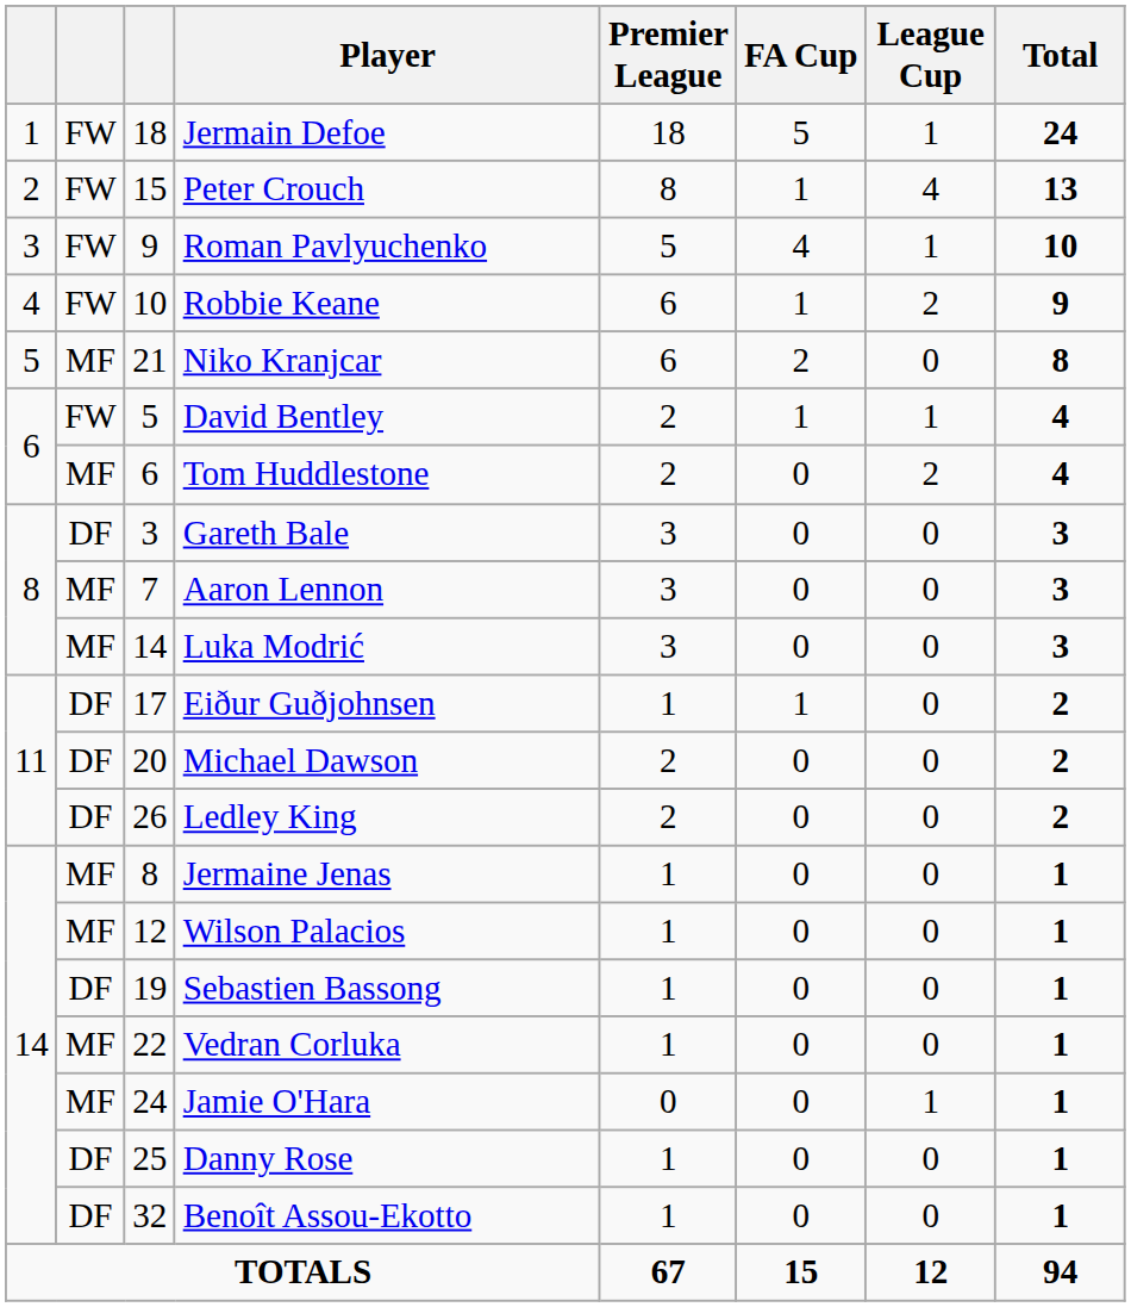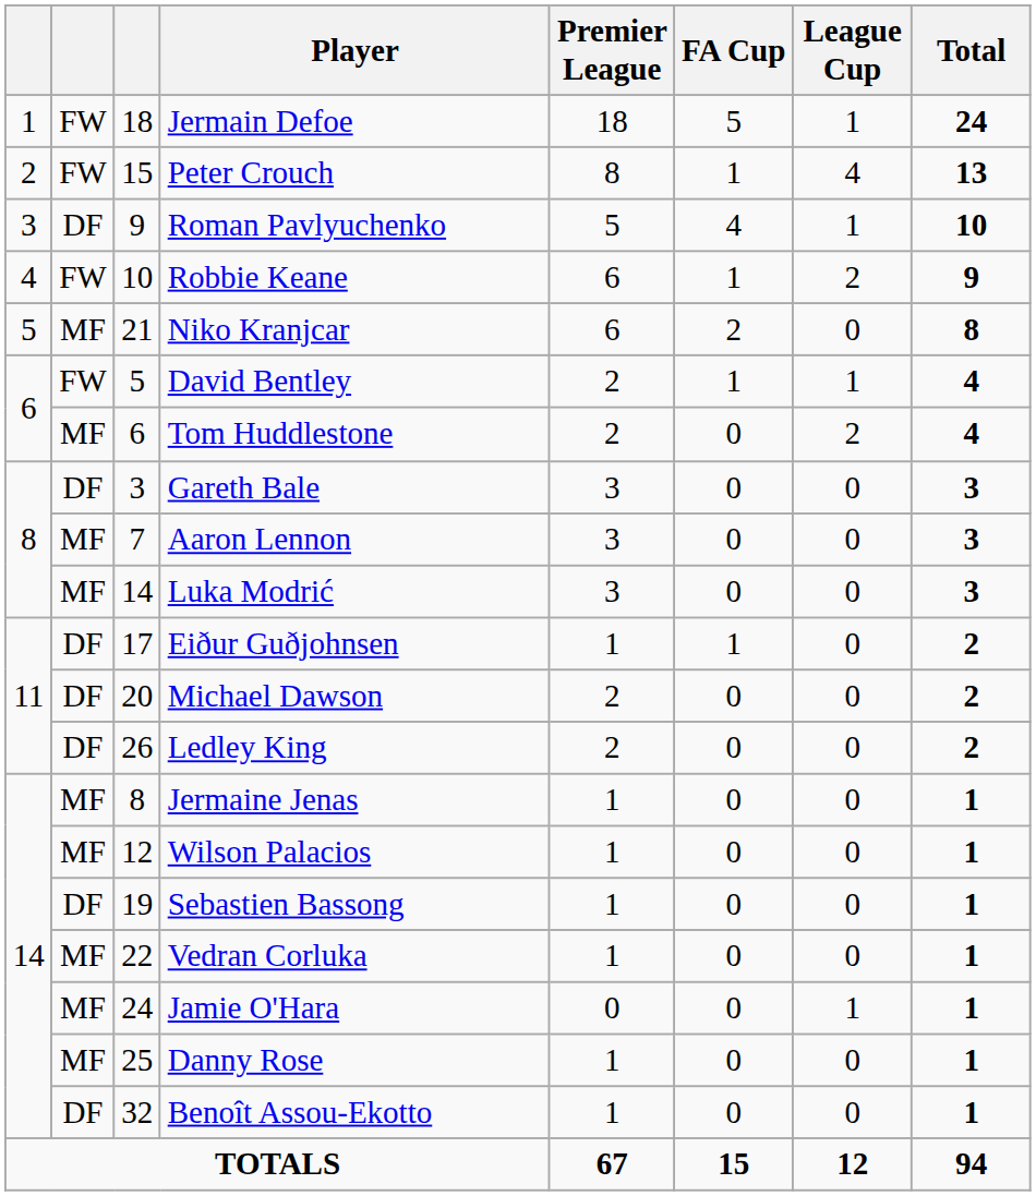Roman Pavlyuchenko | column 2: FW -> DF
Danny Rose | column 2: DF -> MF
